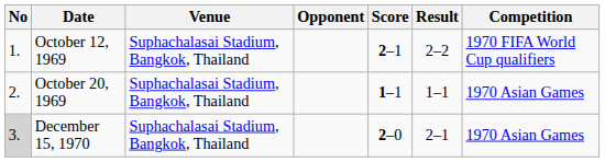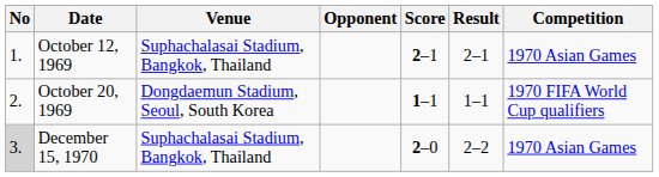October 12, 1969 | Result: 2–2 -> 2–1
October 12, 1969 | Competition: 1970 FIFA World Cup qualifiers -> 1970 Asian Games
October 20, 1969 | Venue: Suphachalasai Stadium, Bangkok, Thailand -> Dongdaemun Stadium, Seoul, South Korea
October 20, 1969 | Competition: 1970 Asian Games -> 1970 FIFA World Cup qualifiers
December 15, 1970 | Result: 2–1 -> 2–2
